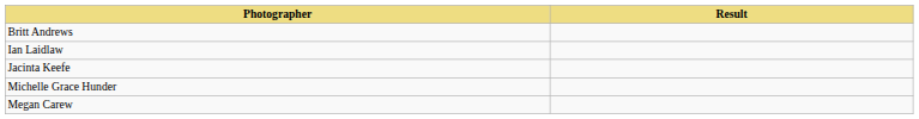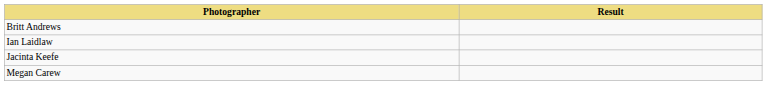- row: Michelle Grace Hunder
